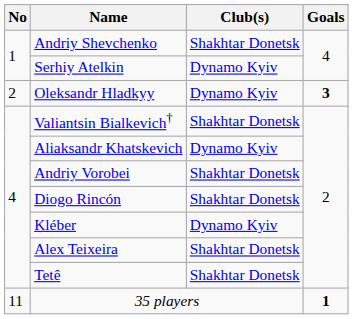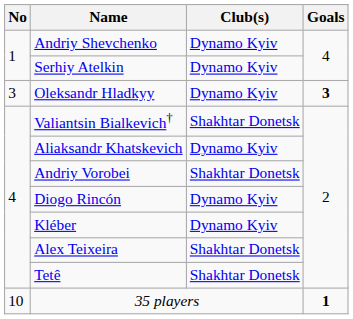Andriy Shevchenko | Club(s): Shakhtar Donetsk -> Dynamo Kyiv
Oleksandr Hladkyy | No: 2 -> 3
Diogo Rincón | Club(s): Shakhtar Donetsk -> Dynamo Kyiv
35 players | No: 11 -> 10
